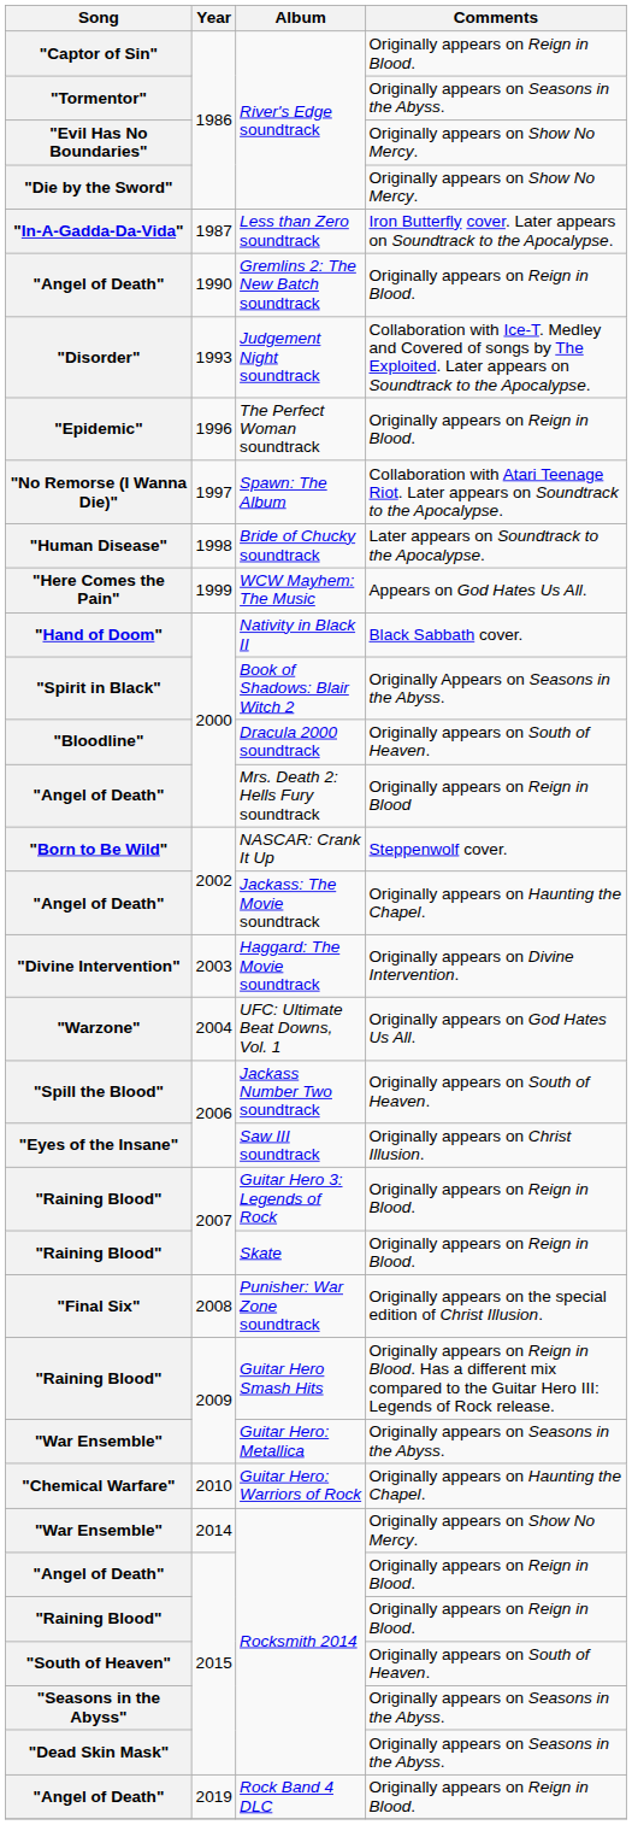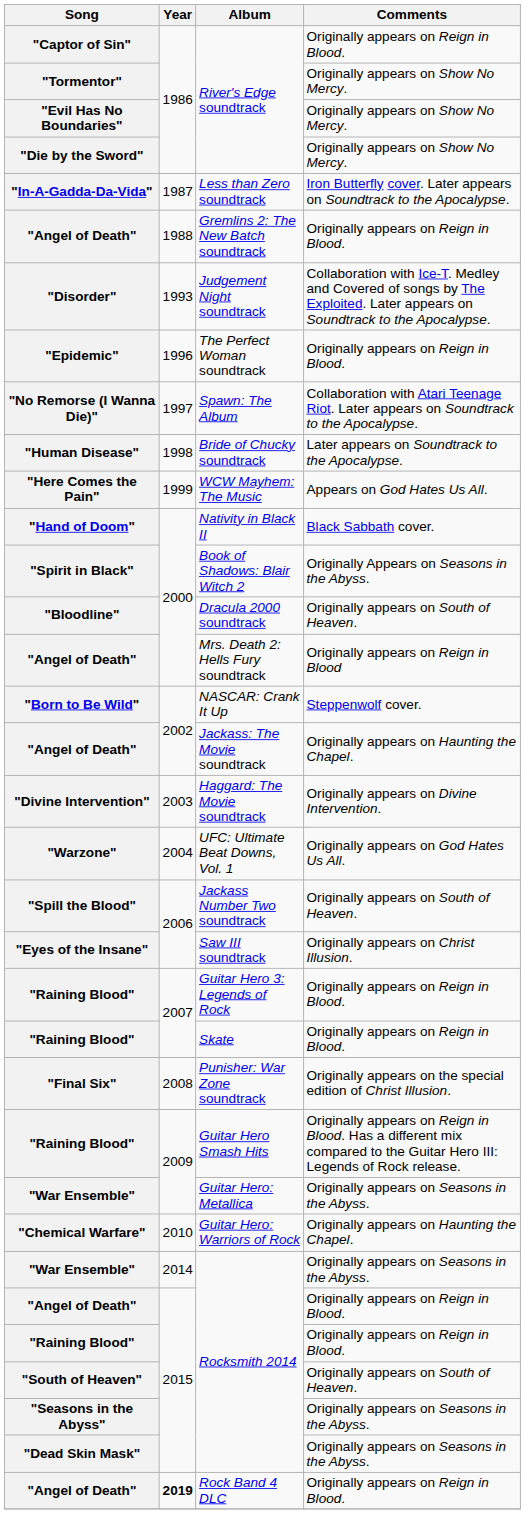"Tormentor" | Comments: Originally appears on Seasons in the Abyss. -> Originally appears on Show No Mercy.
"Angel of Death" / Gremlins 2: The New Batch soundtrack | Year: 1990 -> 1988
"War Ensemble" / Rocksmith 2014 | Comments: Originally appears on Show No Mercy. -> Originally appears on Seasons in the Abyss.
"Angel of Death" / Rock Band 4 DLC | Year: normal -> bold
